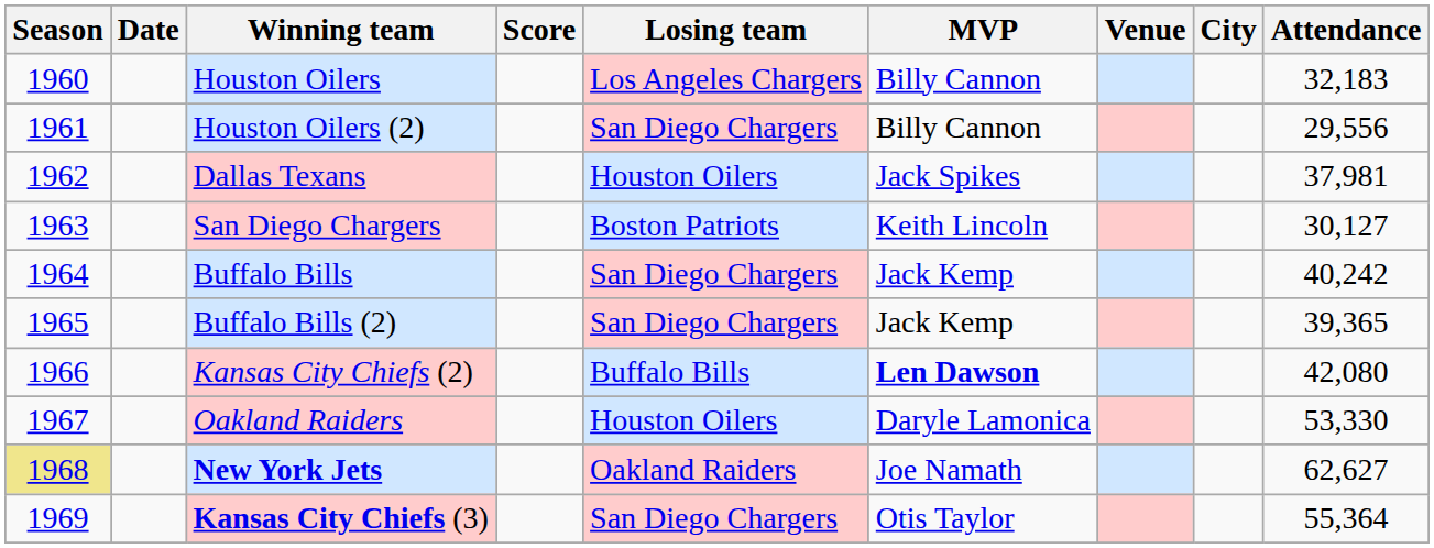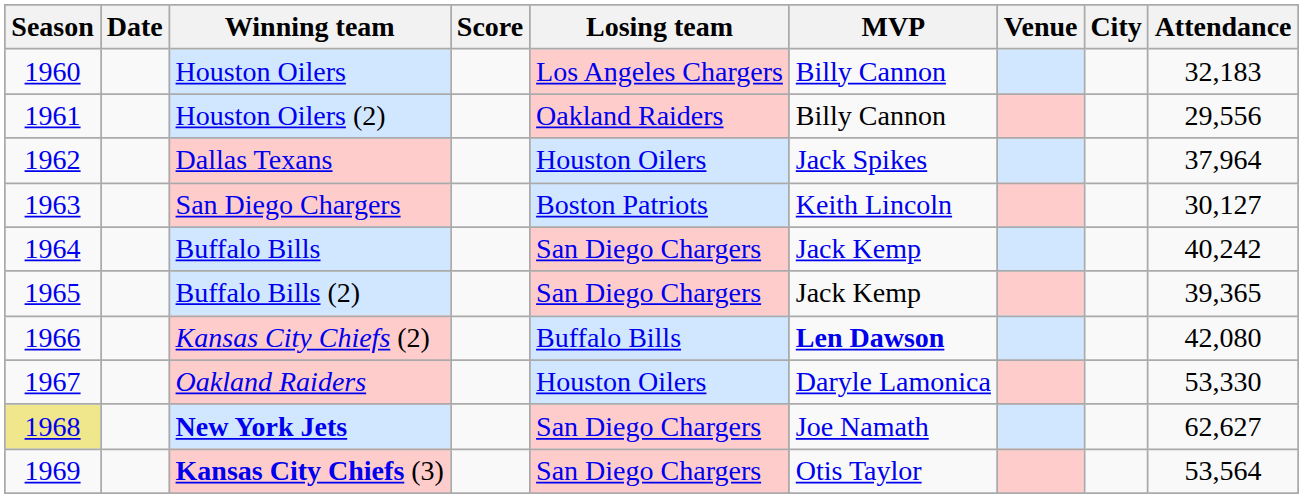Houston Oilers (2) | Losing team: San Diego Chargers -> Oakland Raiders
Dallas Texans | Attendance: 37,981 -> 37,964
New York Jets | Losing team: Oakland Raiders -> San Diego Chargers
Kansas City Chiefs (3) | Attendance: 55,364 -> 53,564
